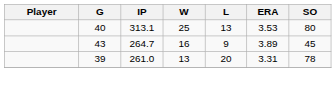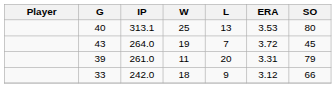43 | IP: 264.7 -> 264.0
43 | W: 16 -> 19
43 | L: 9 -> 7
43 | ERA: 3.89 -> 3.72
39 | W: 13 -> 11
39 | SO: 78 -> 79
+ row: 33 | 242.0 | 18 | 9 | 3.12 | 66
